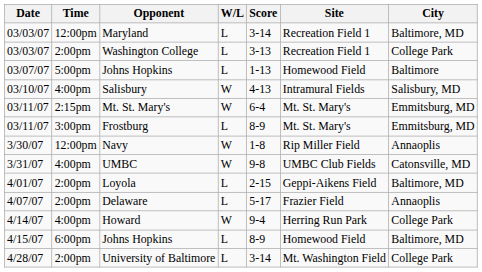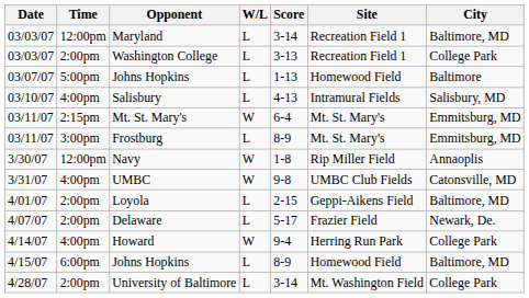Salisbury | W/L: W -> L
Delaware | City: Annaoplis -> Newark, De.
